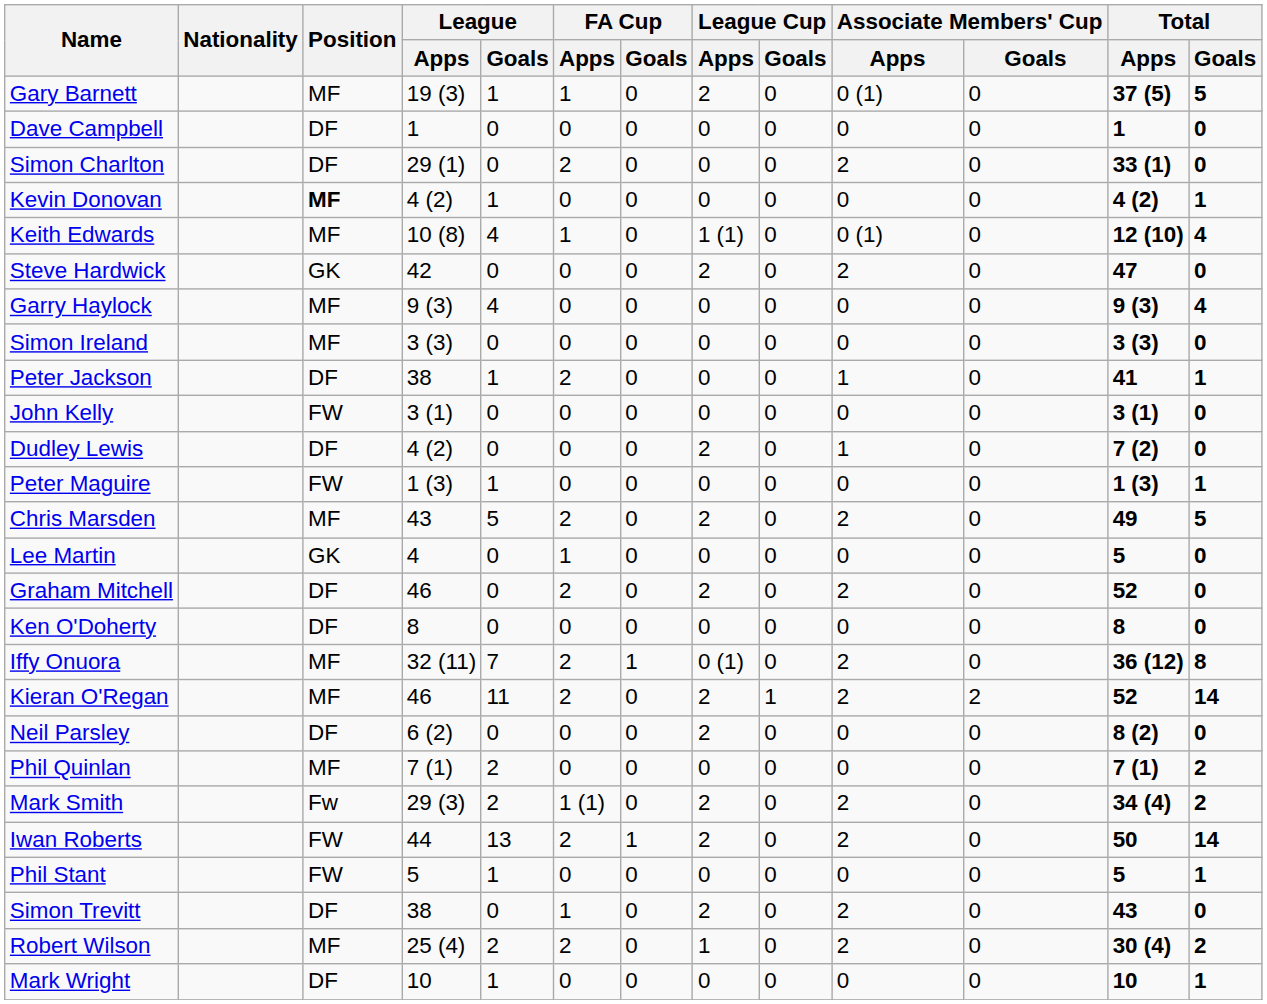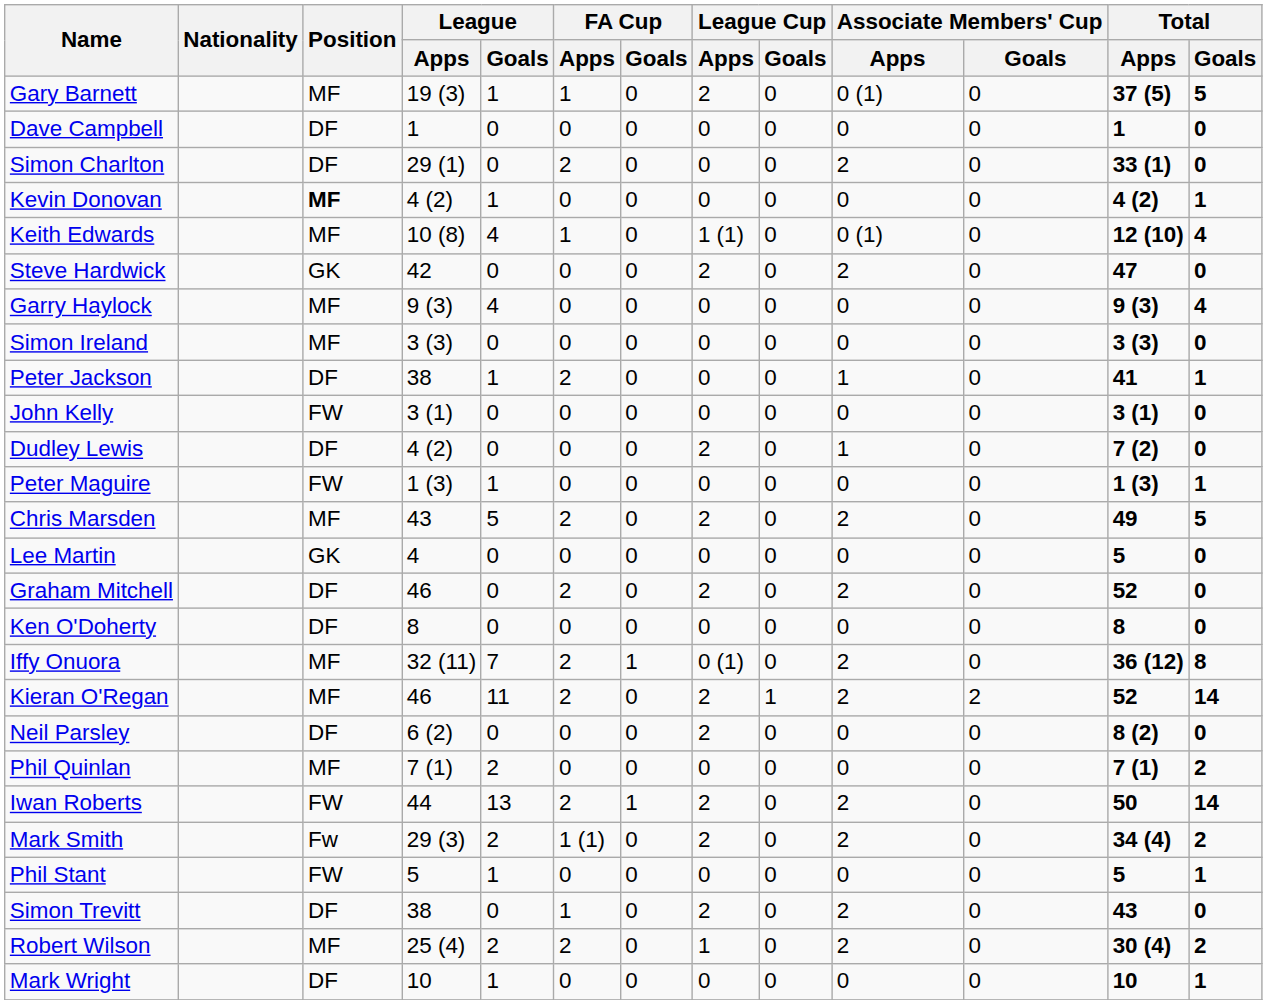Lee Martin | FA Cup / Apps: 1 -> 0
rows swapped: Iwan Roberts <-> Mark Smith
